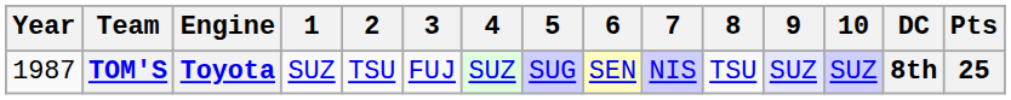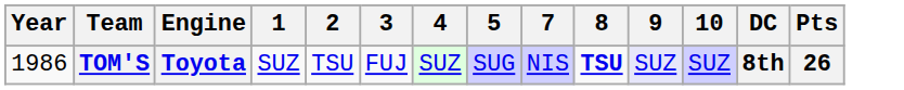- column: 6 | SEN
TOM'S | Year: 1987 -> 1986
TOM'S | 8: normal -> bold
TOM'S | Pts: 25 -> 26
